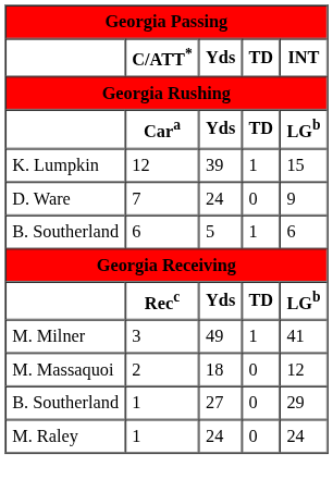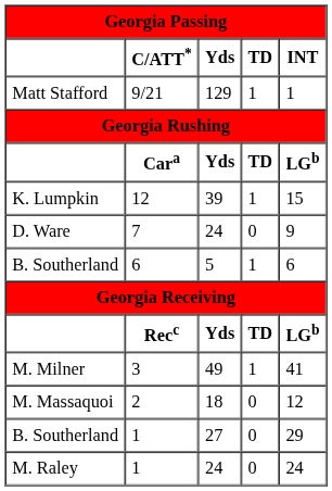+ row: Matt Stafford | 9/21 | 129 | 1 | 1
